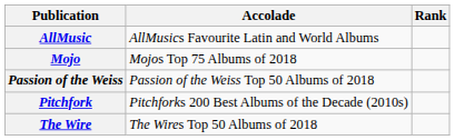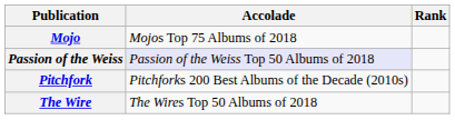- row: AllMusic | AllMusics Favourite Latin and World Albums
Passion of the Weiss | Accolade: no background -> lavender background
